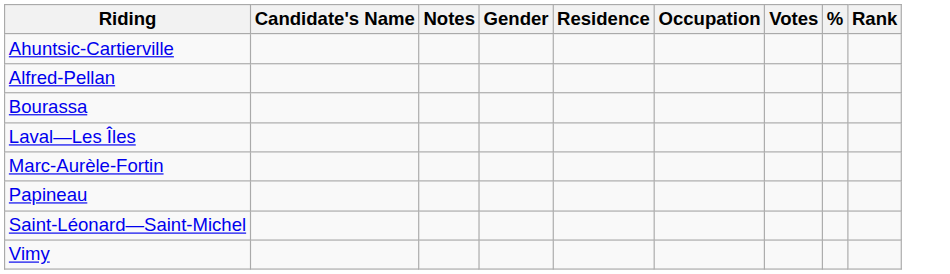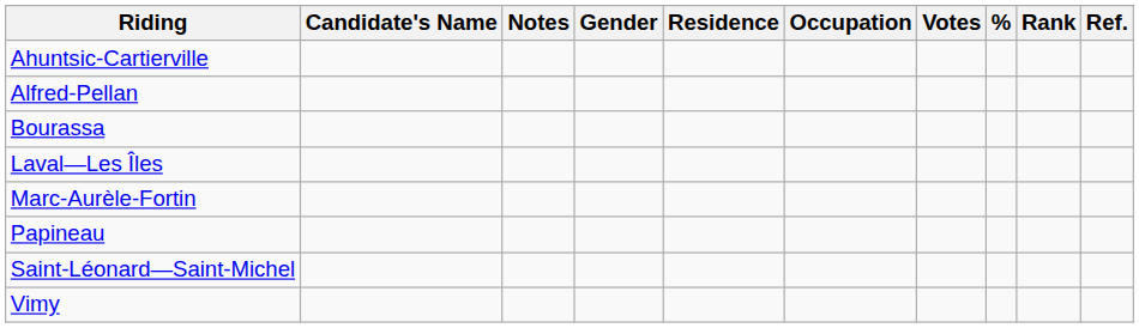+ column: Ref.
